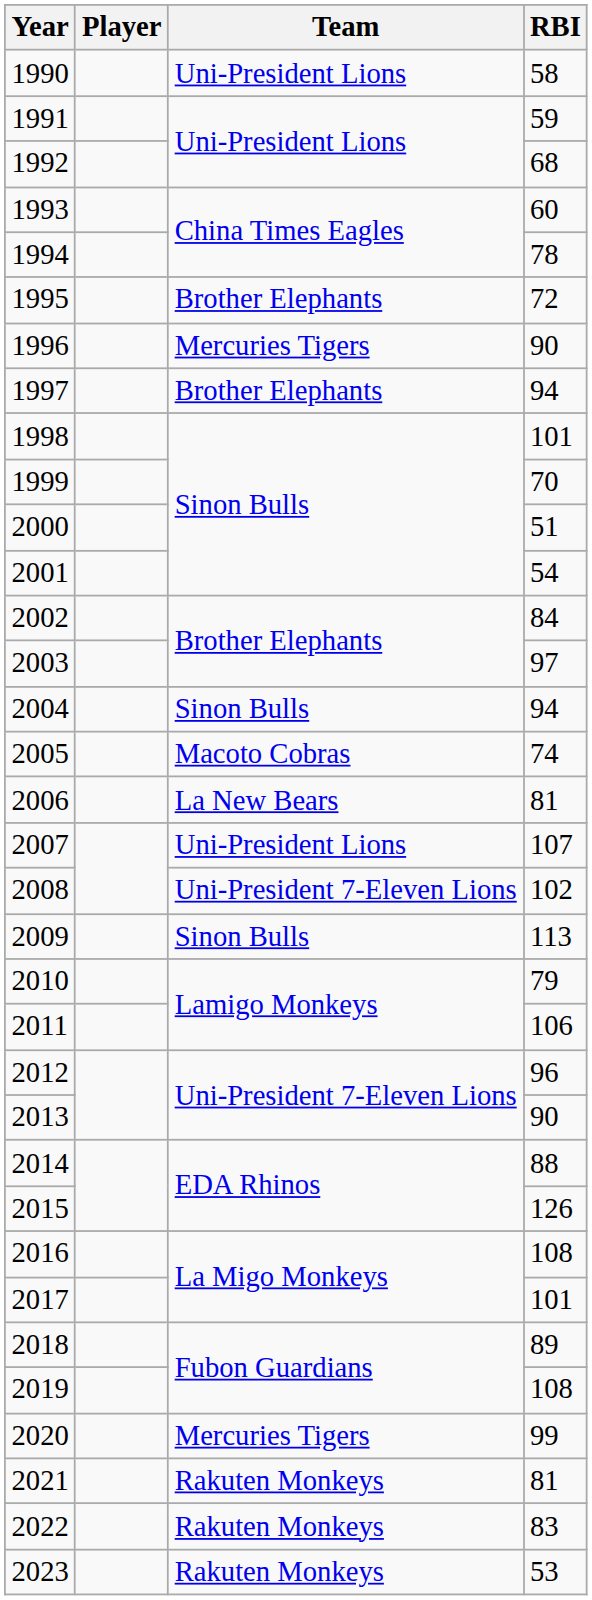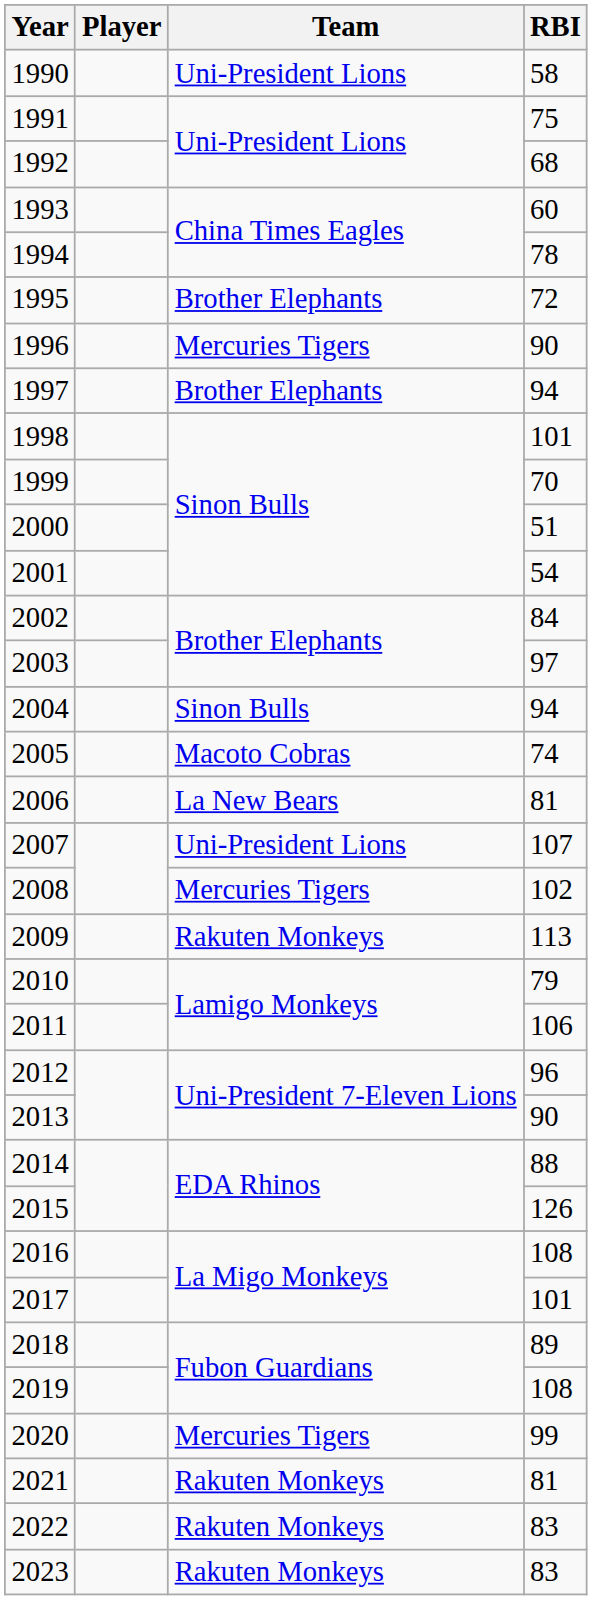1991 | RBI: 59 -> 75
2008 | Team: Uni-President 7-Eleven Lions -> Mercuries Tigers
2009 | Team: Sinon Bulls -> Rakuten Monkeys
2023 | RBI: 53 -> 83
